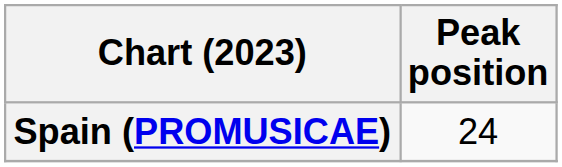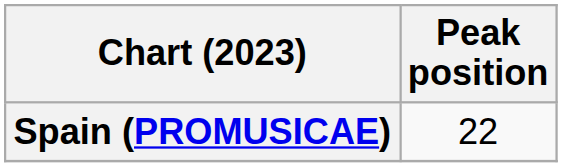Spain (PROMUSICAE) | Peak position: 24 -> 22
